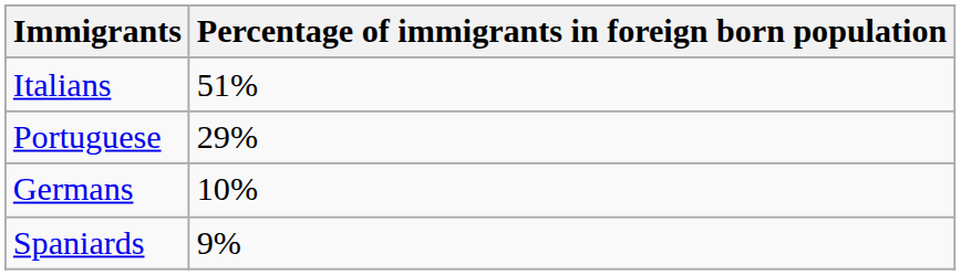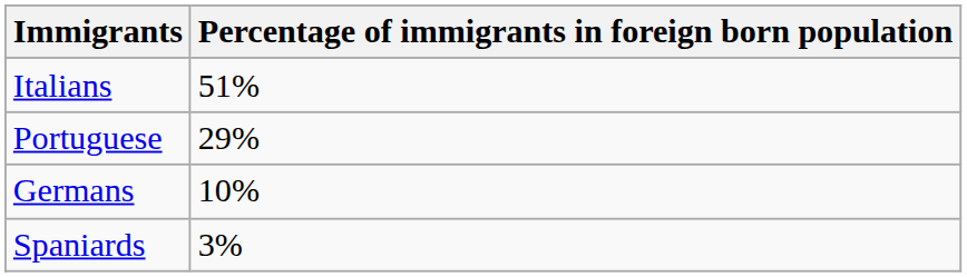Spaniards | Percentage of immigrants in foreign born population: 9% -> 3%
